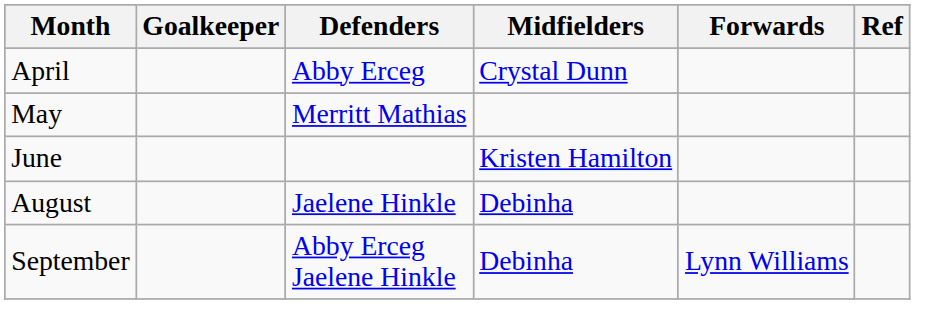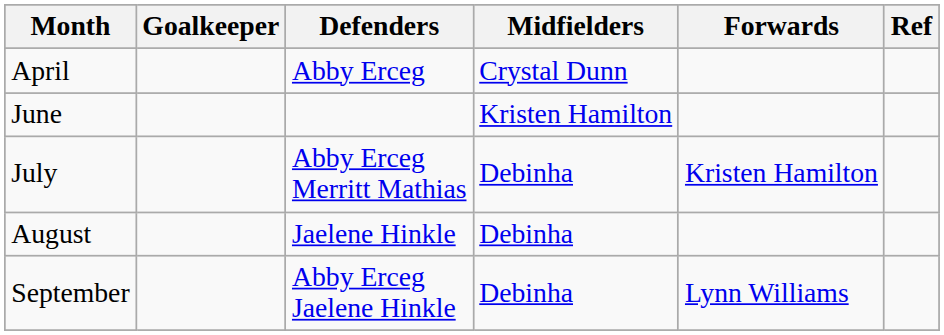- row: May | Merritt Mathias
+ row: July | Abby Erceg Merritt Mathias | Debinha | Kristen Hamilton
